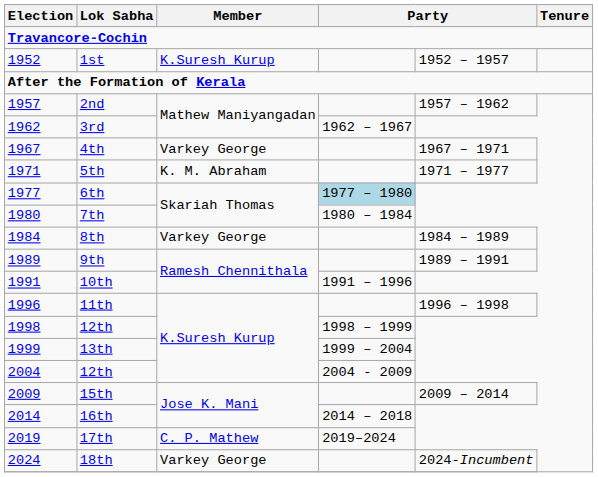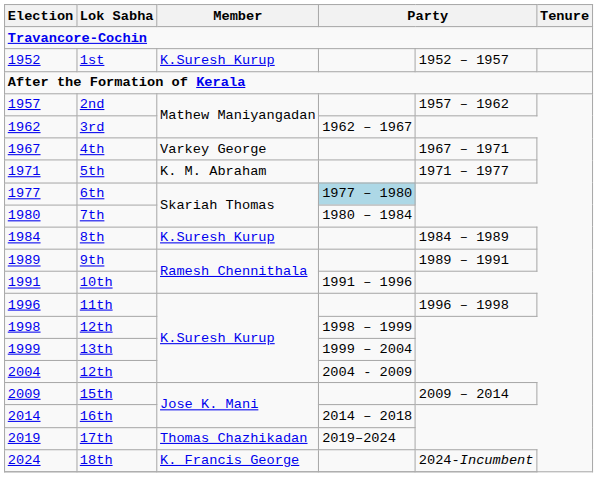8th | Member: Varkey George -> K.Suresh Kurup
17th | Member: C. P. Mathew -> Thomas Chazhikadan
18th | Member: Varkey George -> K. Francis George
